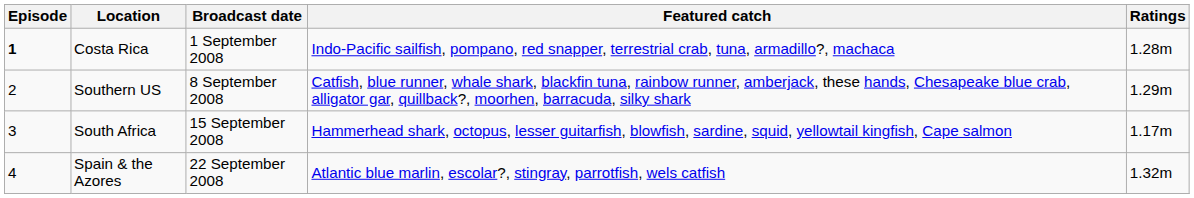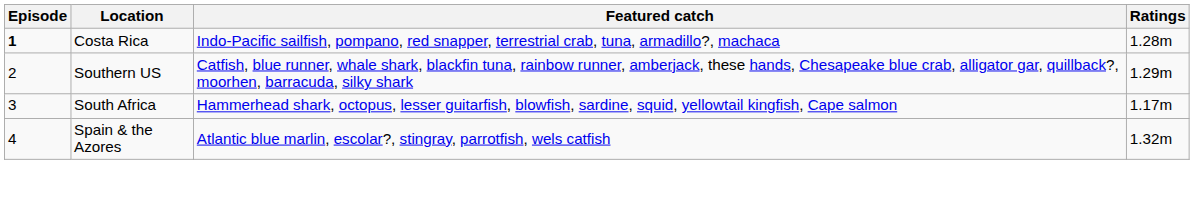- column: Broadcast date | 1 September 2008 | 8 September 2008 | 15 September 2008 | 22 September 2008
